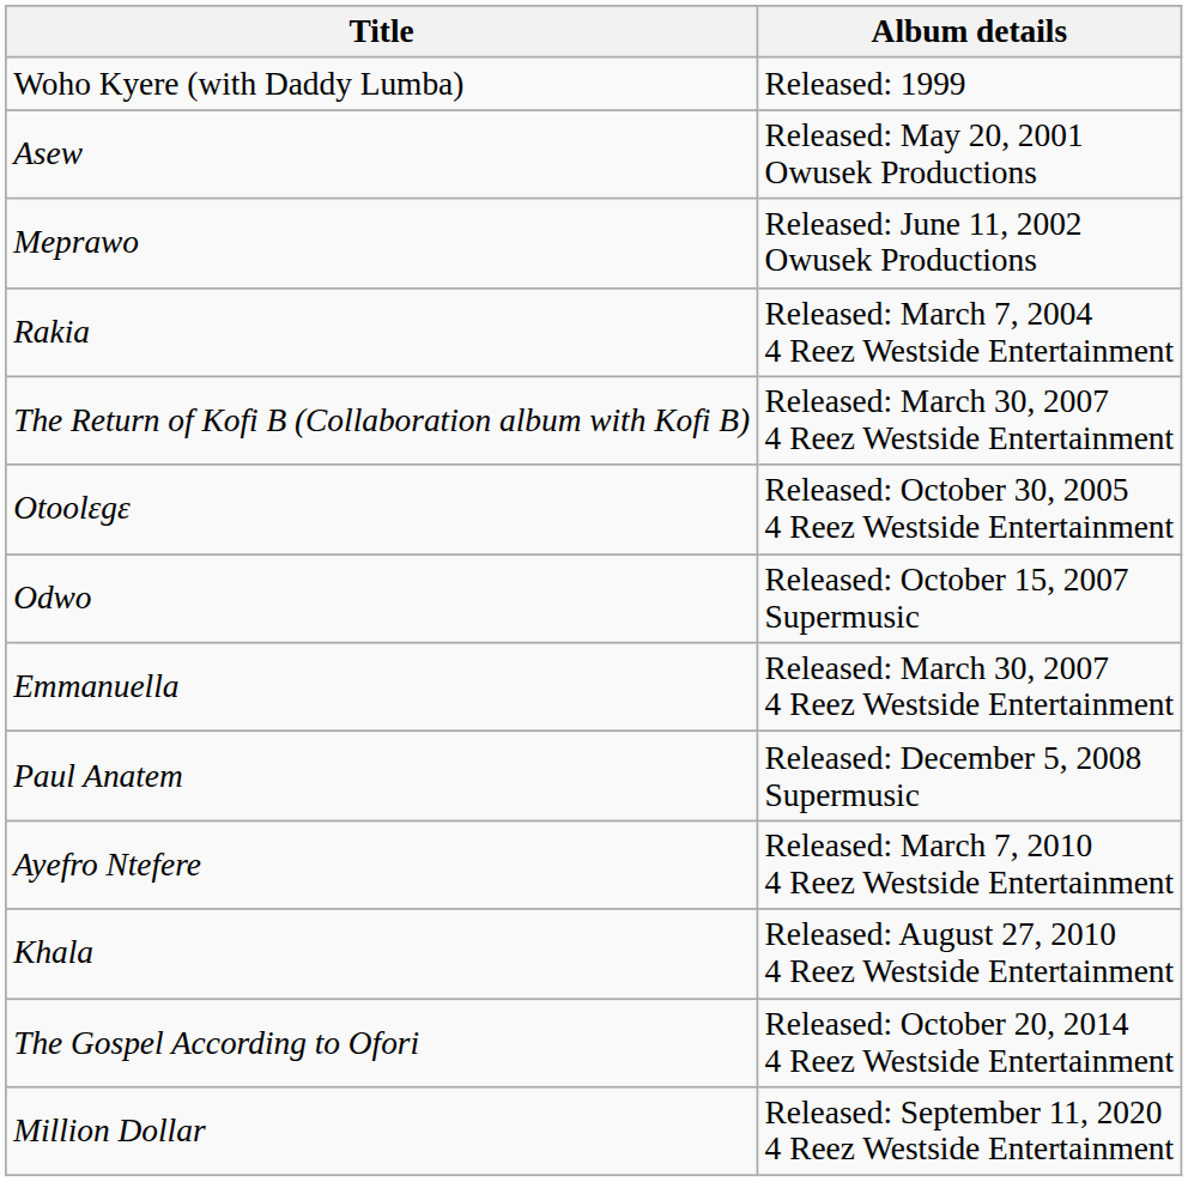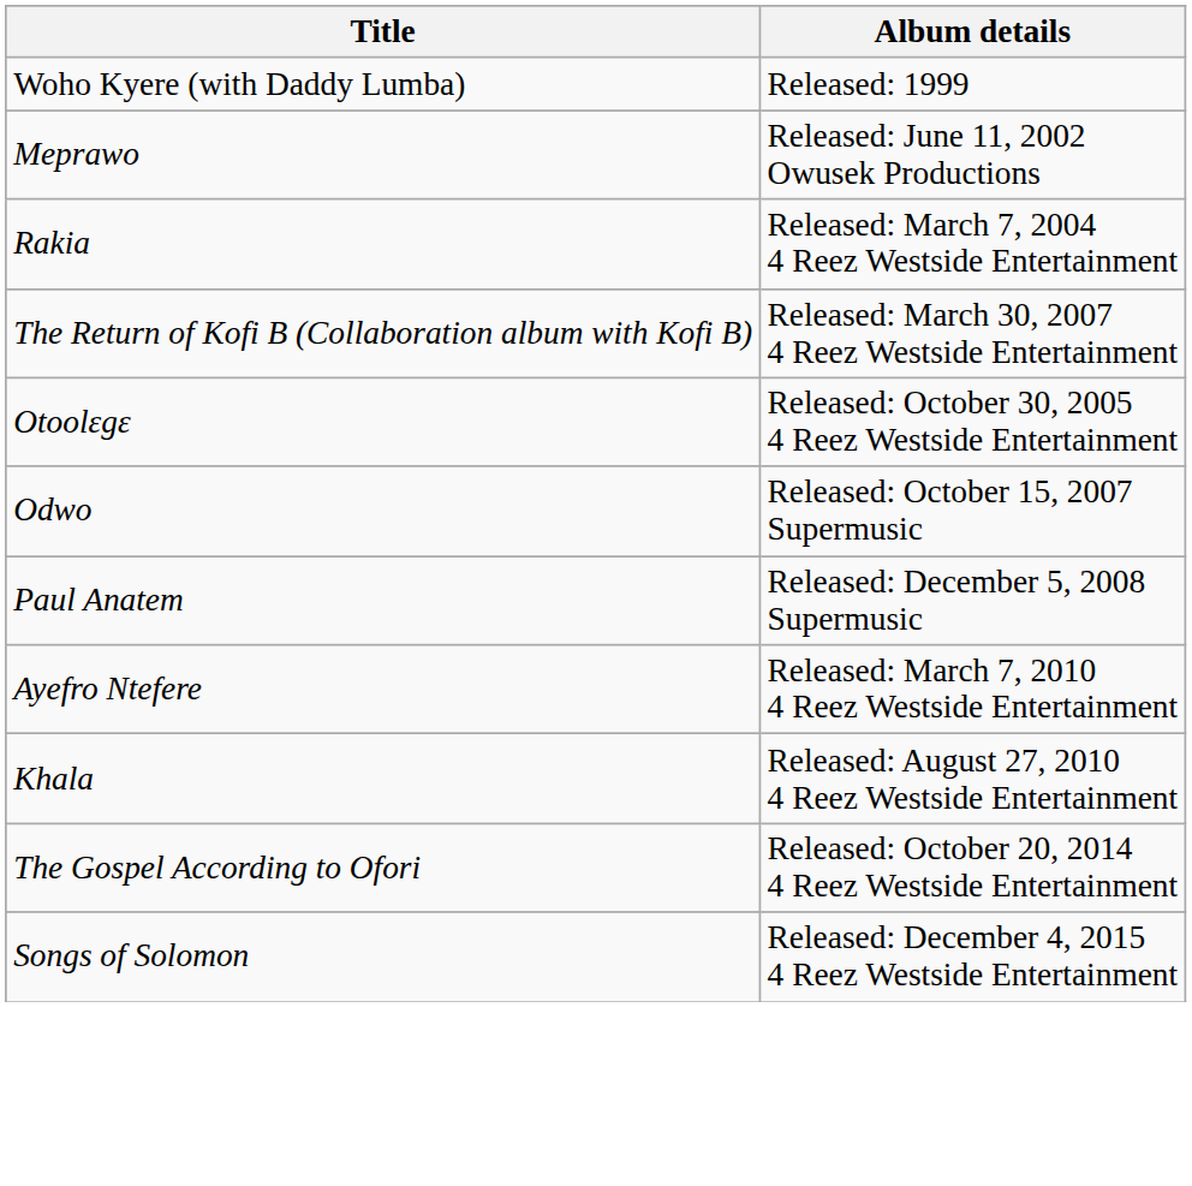- row: Asew | Released: May 20, 2001 Owusek Productions
- row: Emmanuella | Released: March 30, 2007 4 Reez Westside Entertainment
+ row: Songs of Solomon | Released: December 4, 2015 4 Reez Westside Entertainment
- row: Million Dollar | Released: September 11, 2020 4 Reez Westside Entertainment
